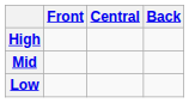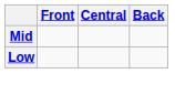- row: High
